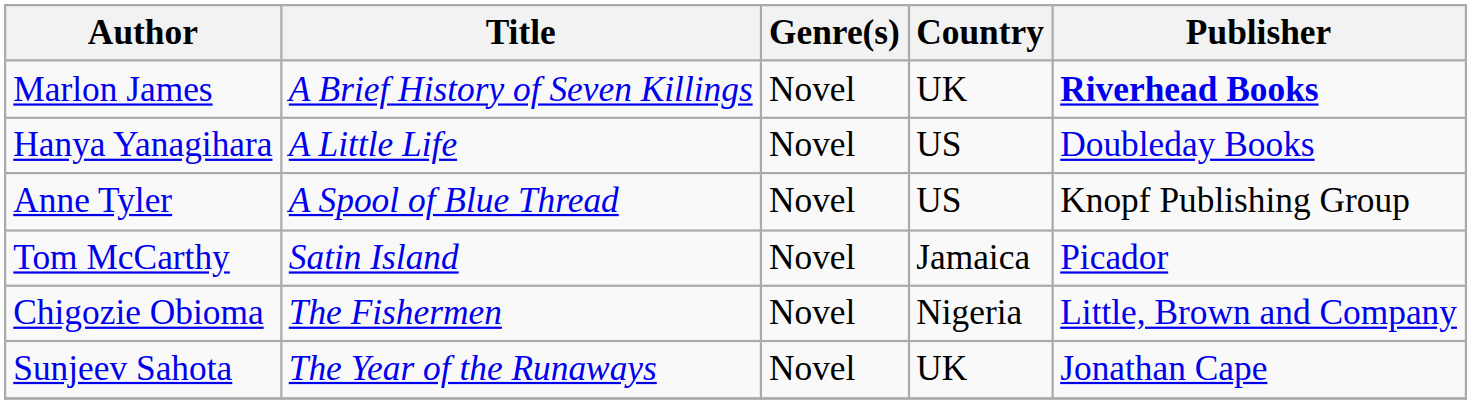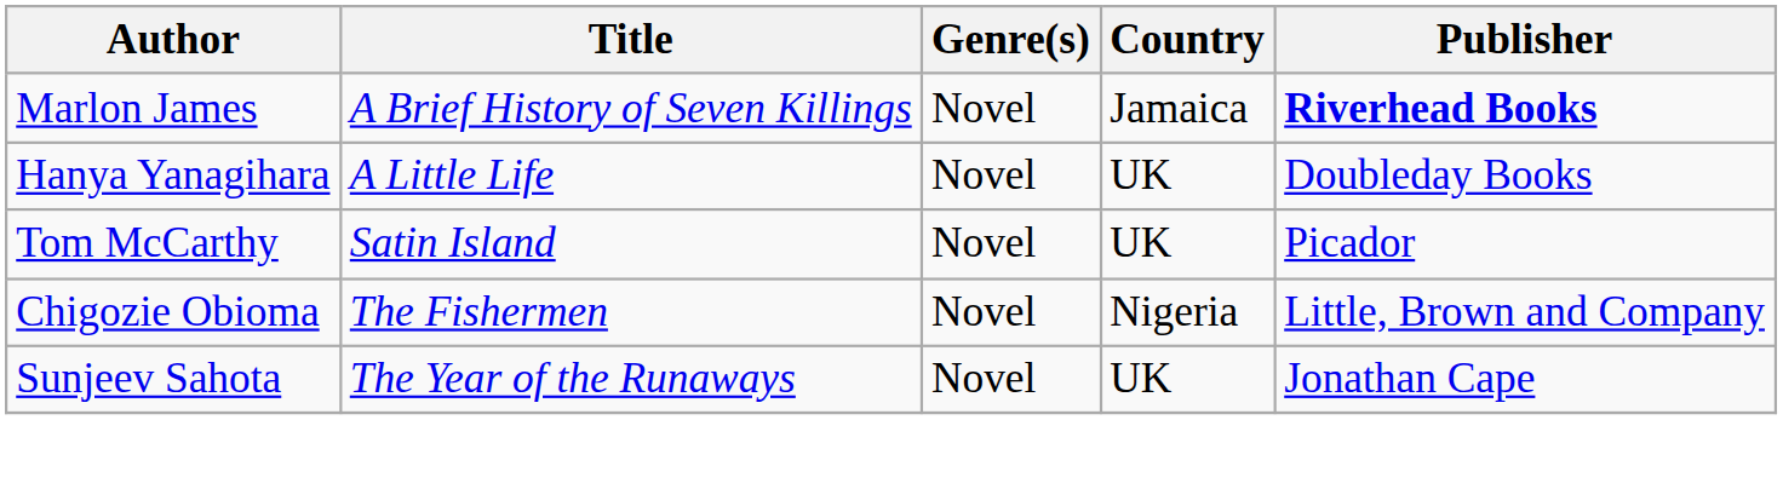Marlon James | Country: UK -> Jamaica
Hanya Yanagihara | Country: US -> UK
- row: Anne Tyler | A Spool of Blue Thread | Novel | US | Knopf Publishing Group
Tom McCarthy | Country: Jamaica -> UK
